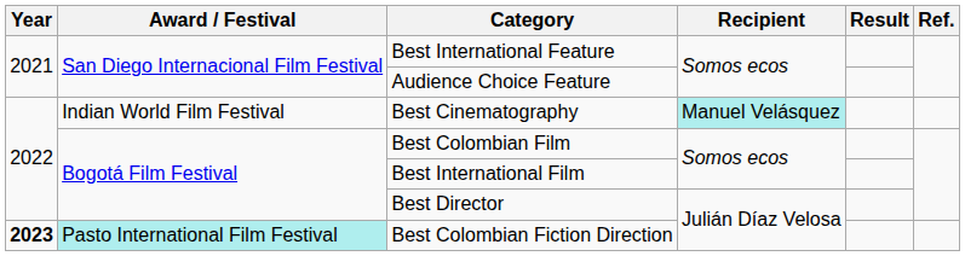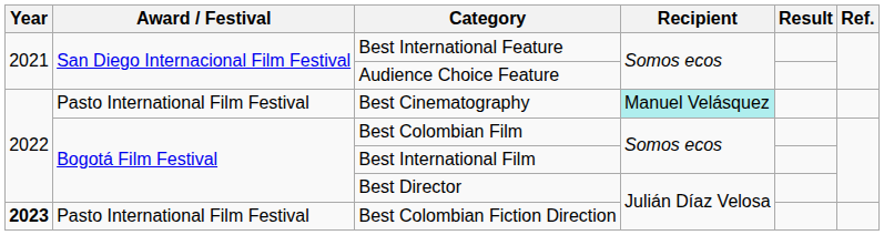Best Cinematography | Award / Festival: Indian World Film Festival -> Pasto International Film Festival
Best Colombian Fiction Direction | Award / Festival: paleturquoise background -> no background
